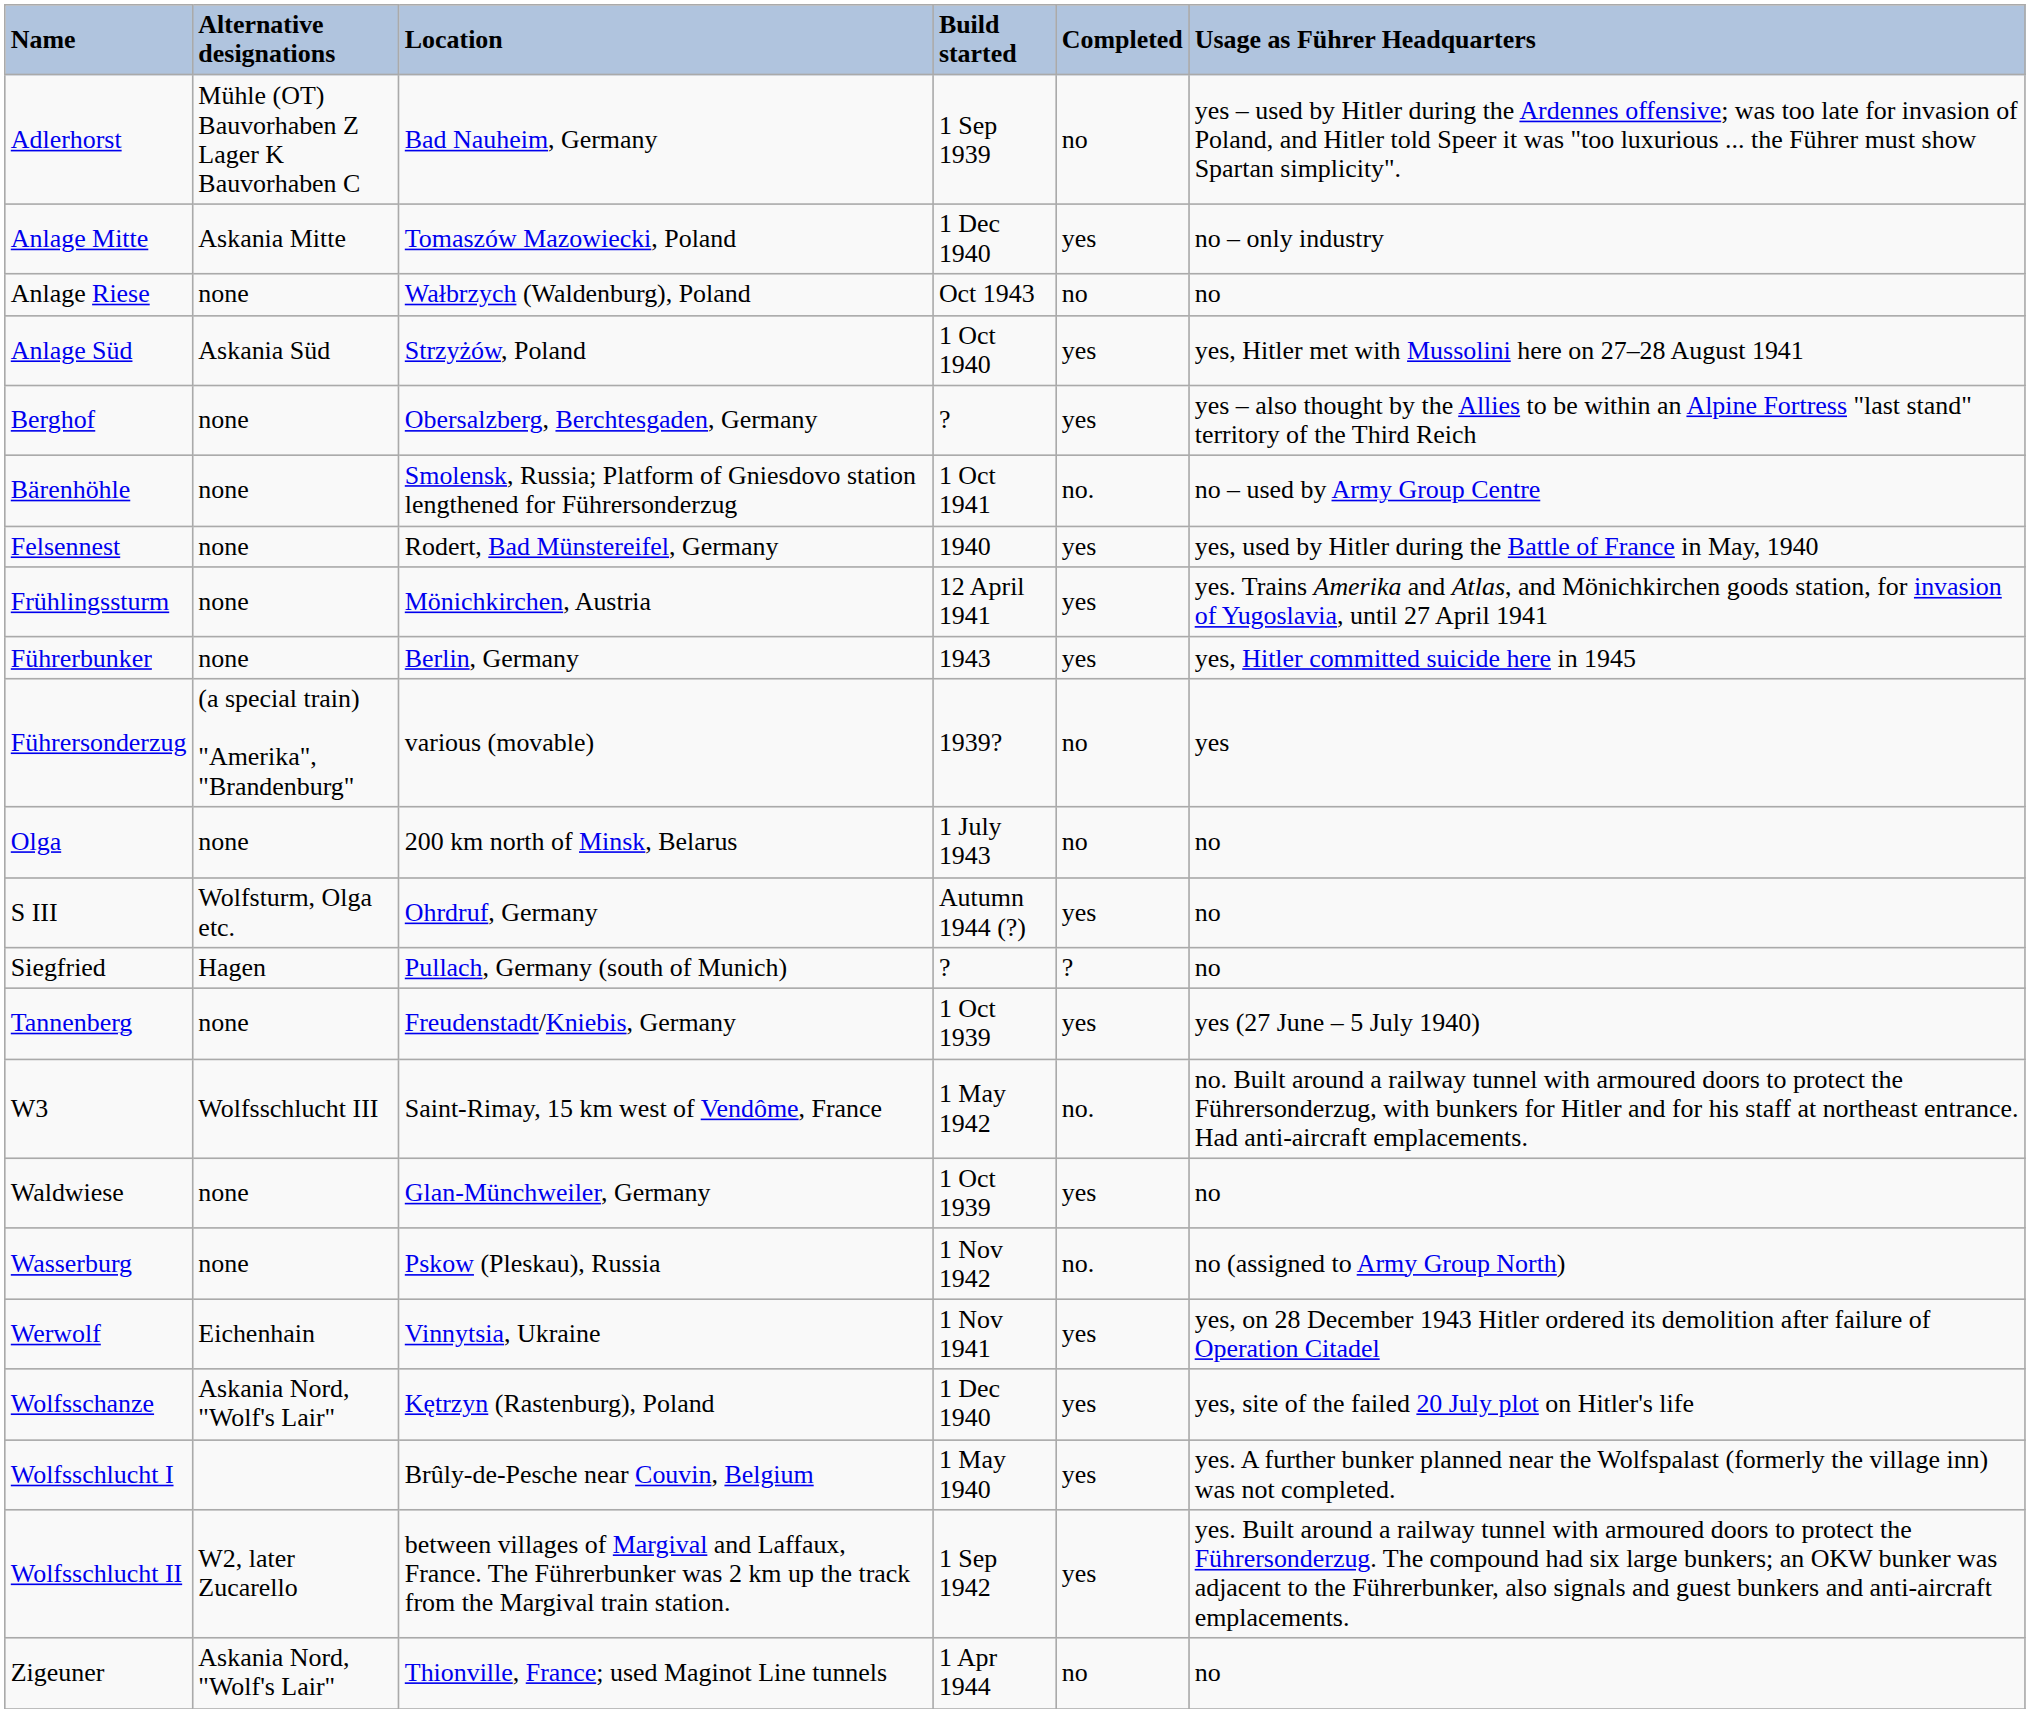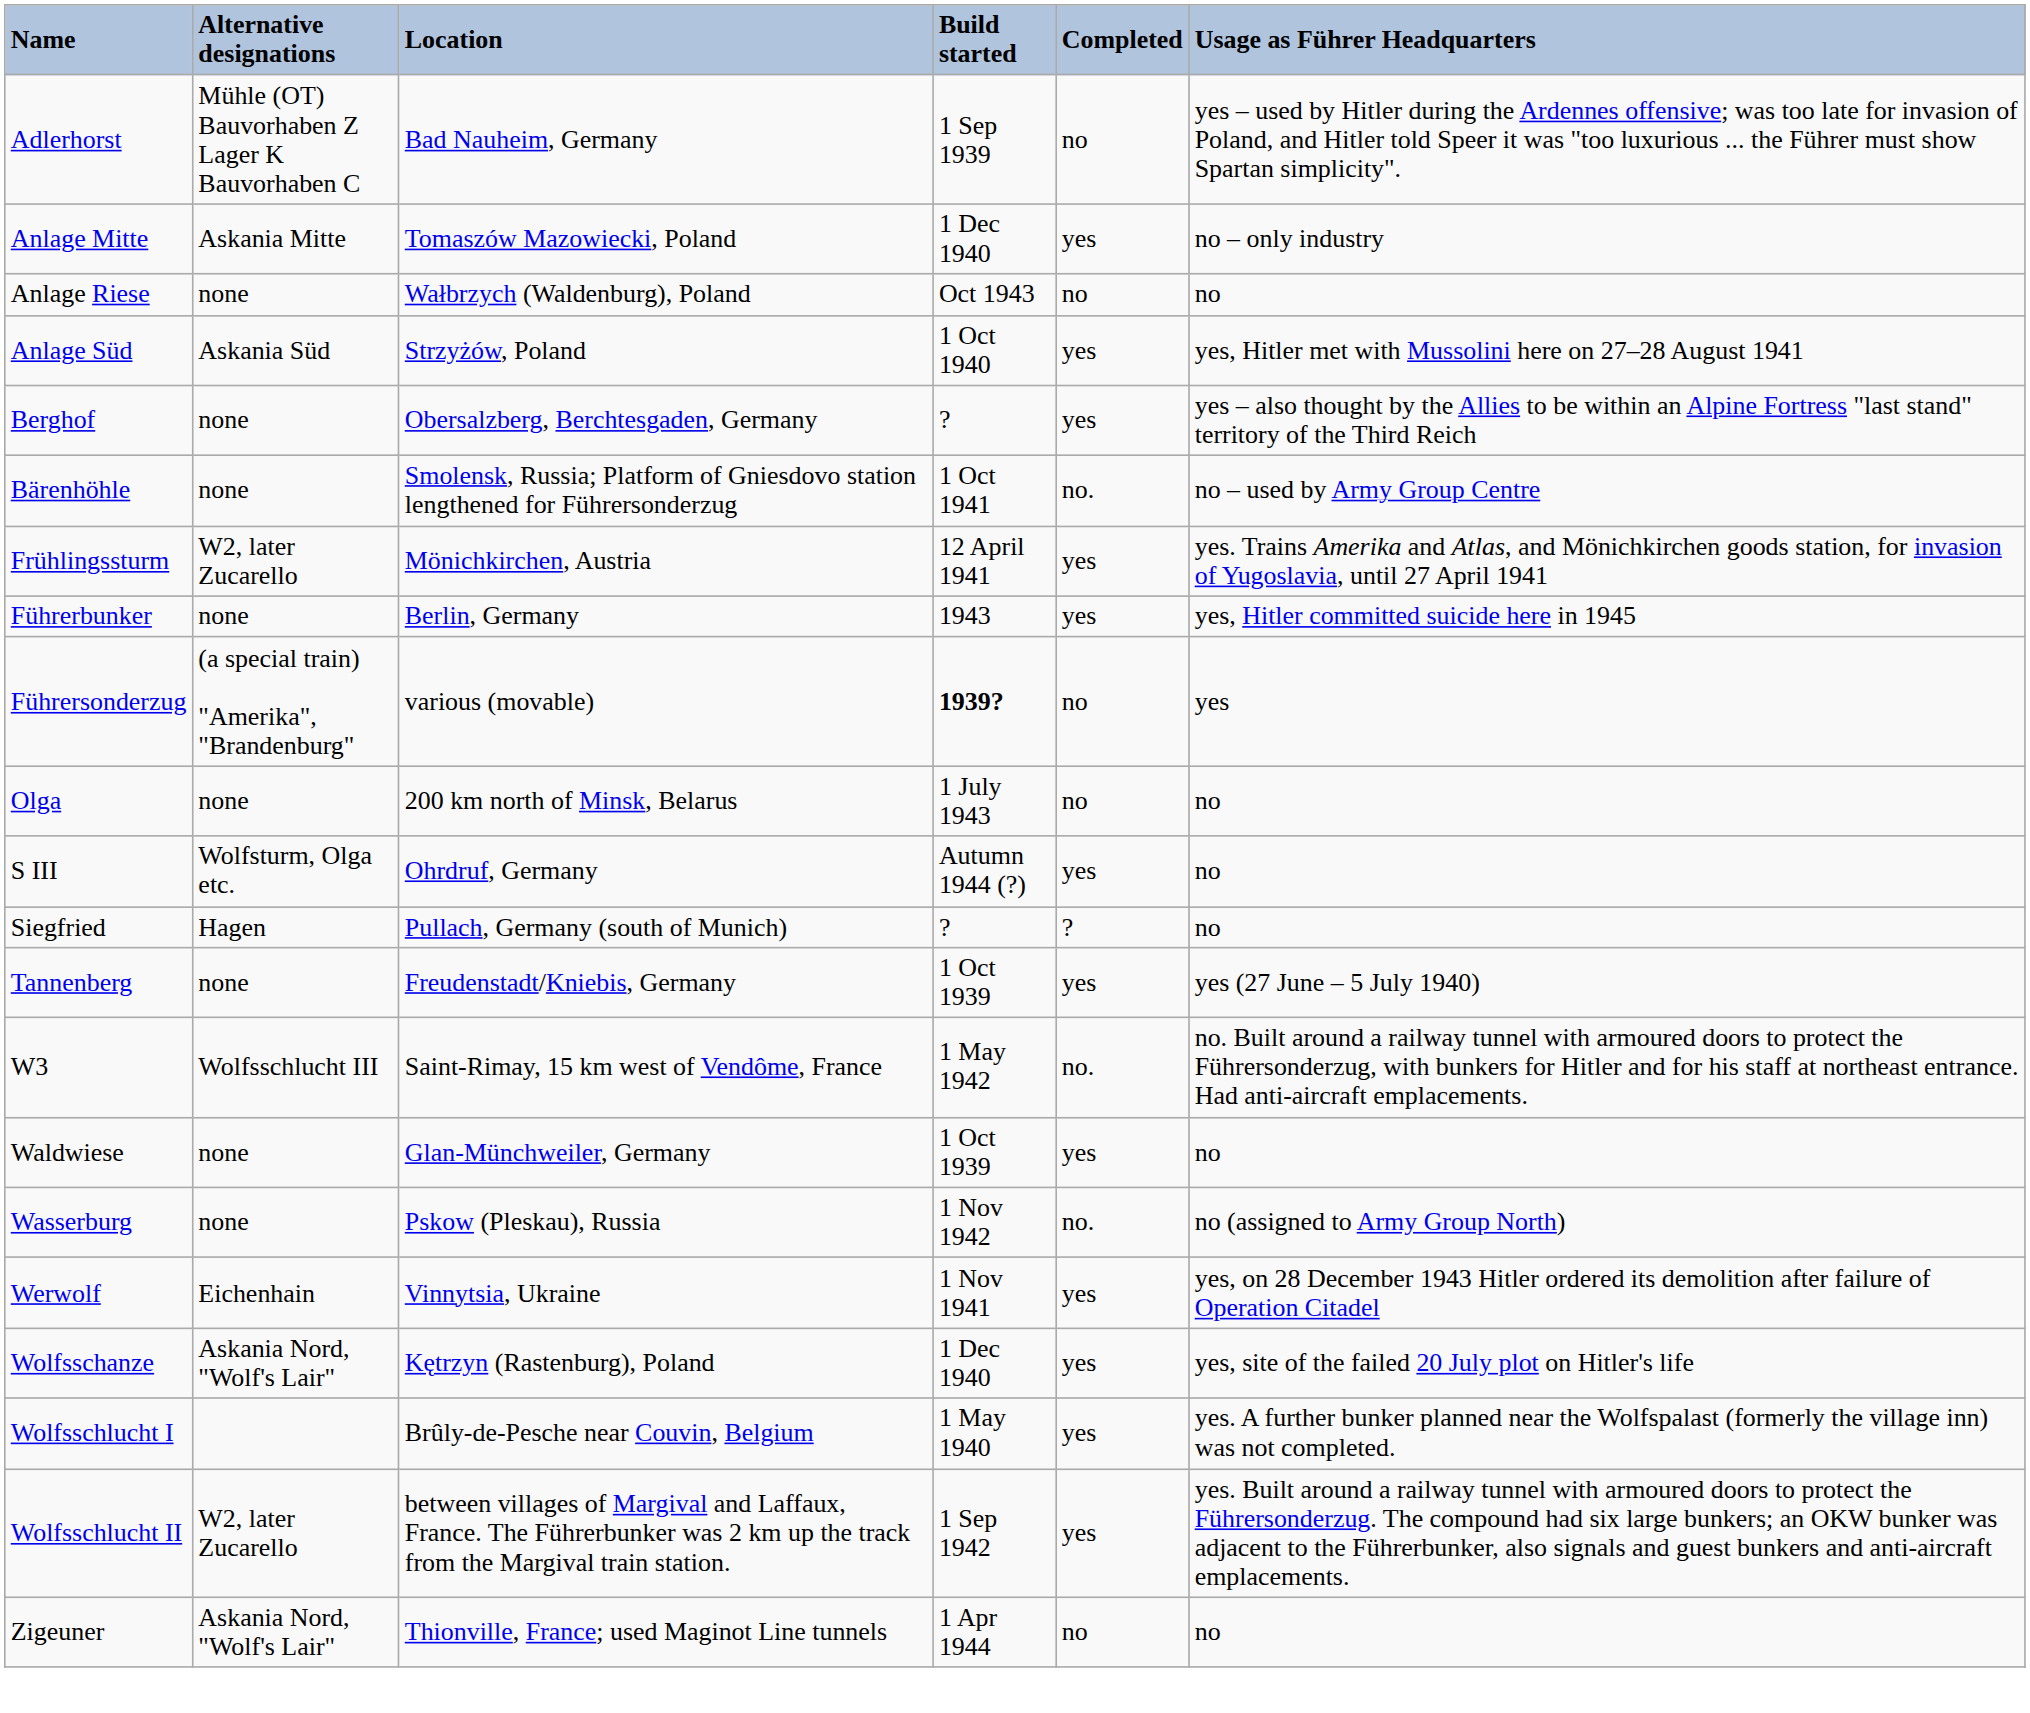- row: Felsennest | none | Rodert, Bad Münstereifel, Germany | 1940 | yes | yes, used by Hitler during the Battle of France in May, 1940
Frühlingssturm | Alternative designations: none -> W2, later Zucarello
Führersonderzug | Build started: normal -> bold
